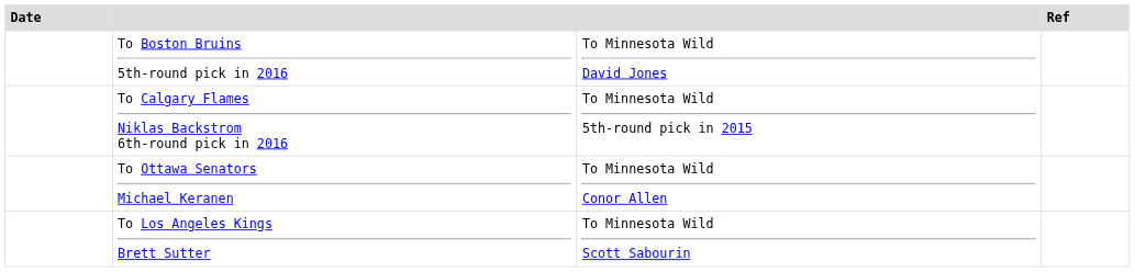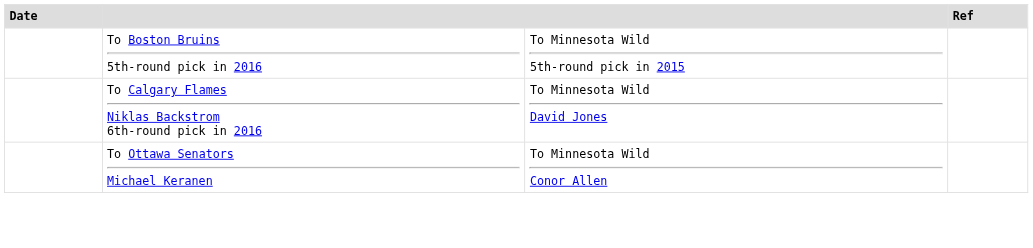To Boston Bruins 5th-round pick in 2016 | column 3: To Minnesota Wild David Jones -> To Minnesota Wild 5th-round pick in 2015
To Calgary Flames Niklas Backstrom 6th-round pick in 2016 | column 3: To Minnesota Wild 5th-round pick in 2015 -> To Minnesota Wild David Jones
- row: To Los Angeles Kings Brett Sutter | To Minnesota Wild Scott Sabourin
